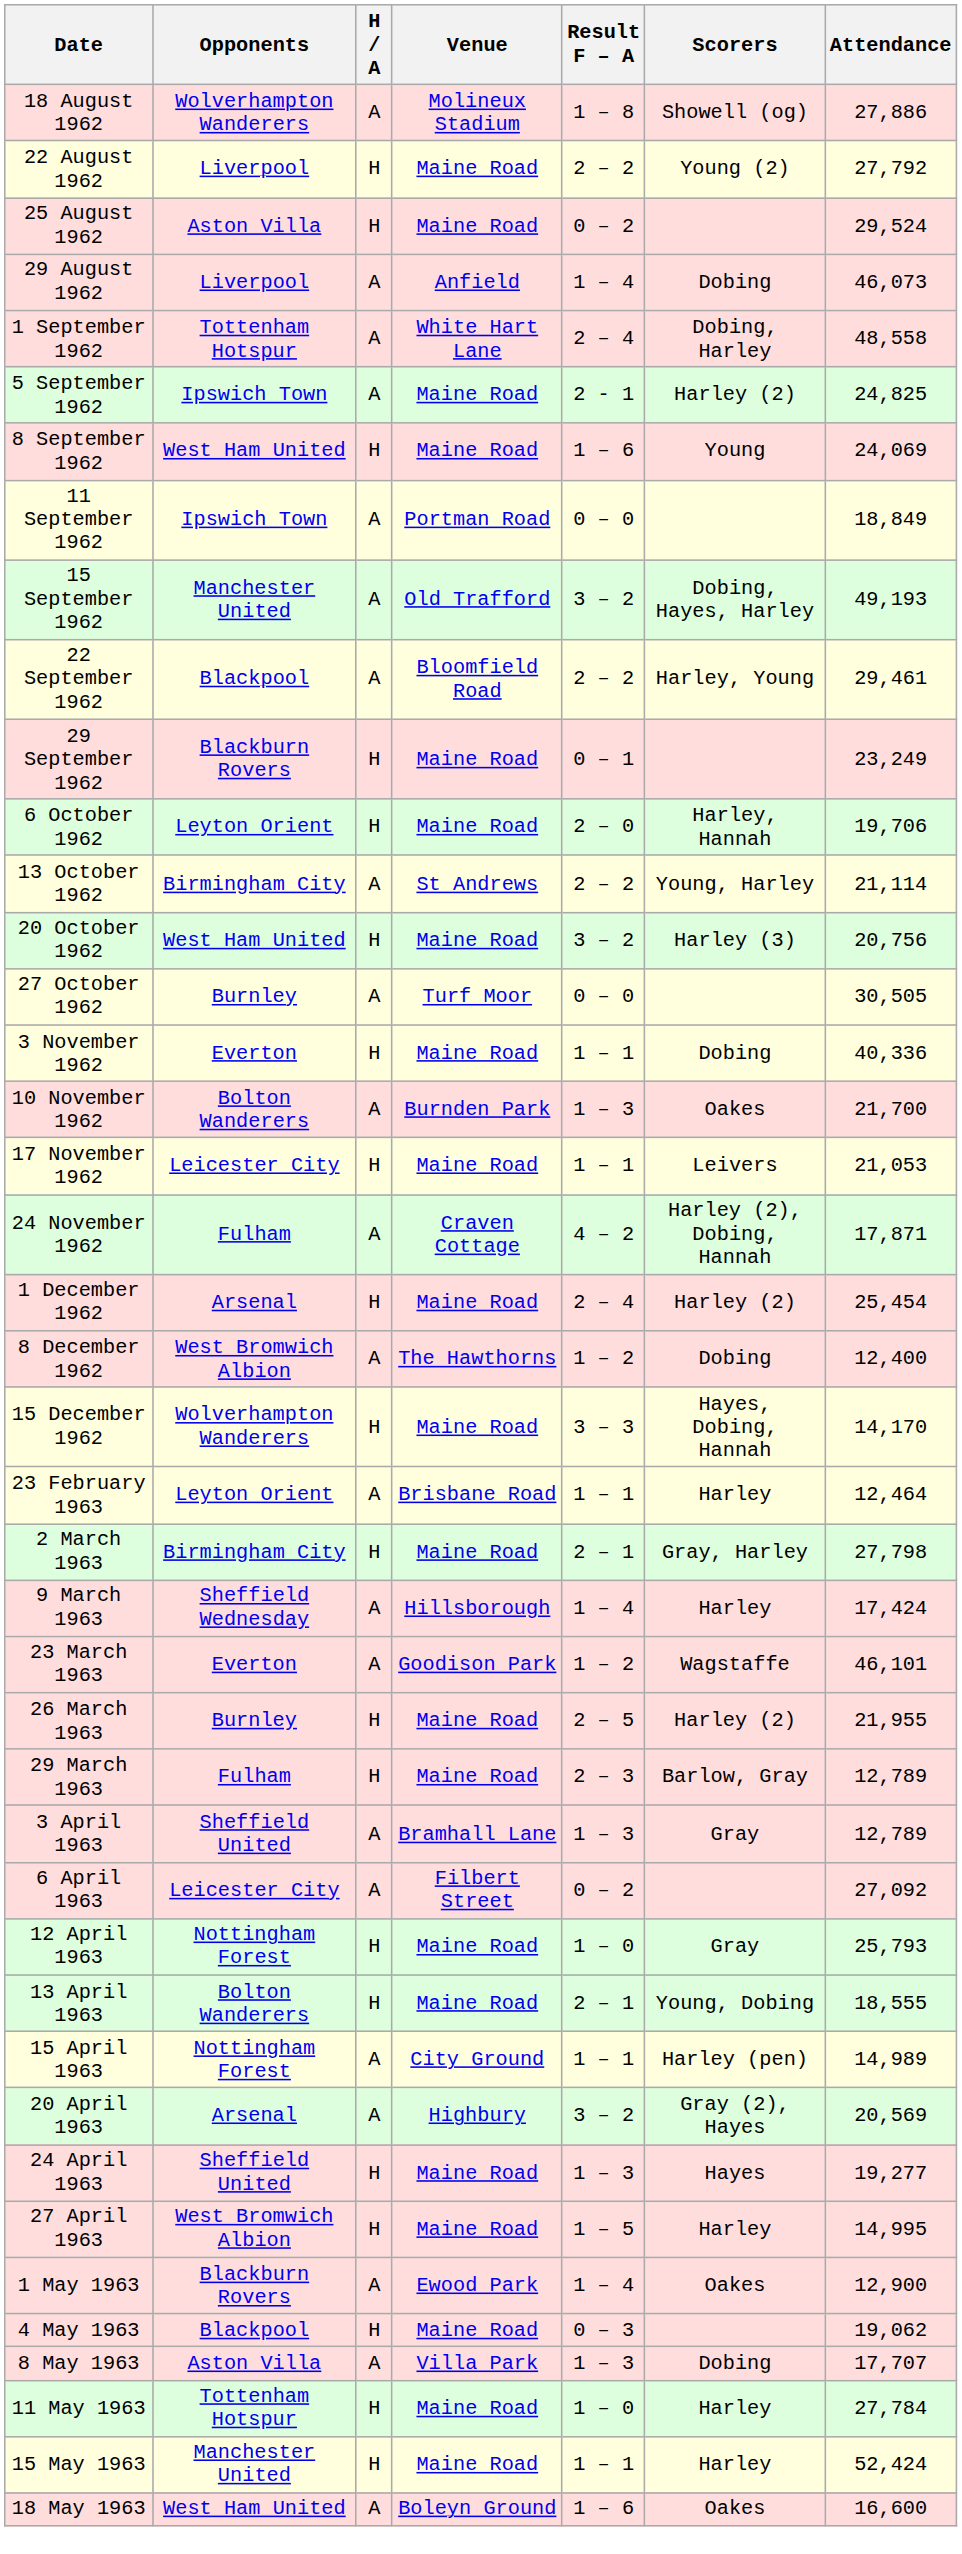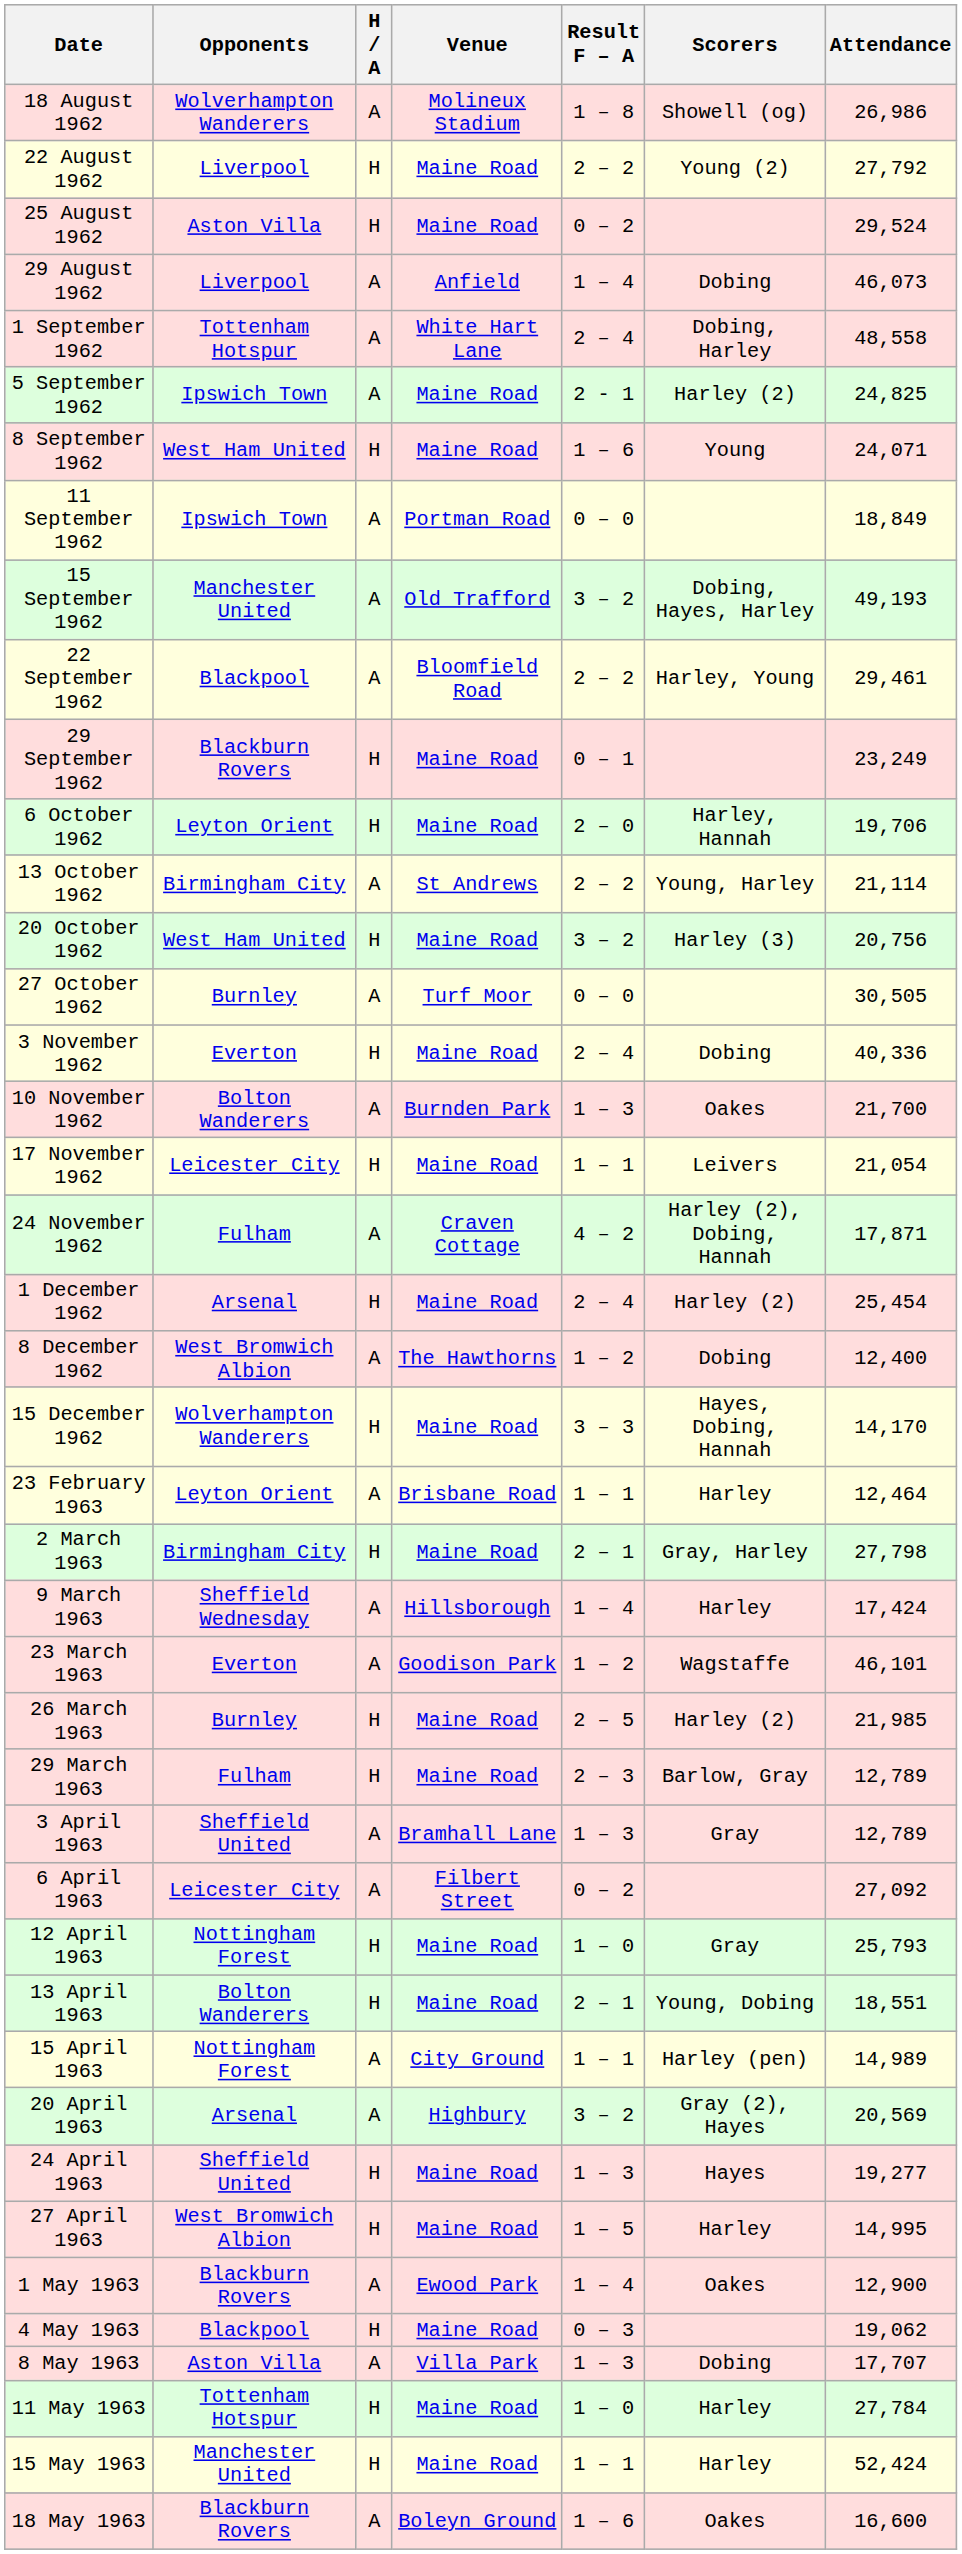18 August 1962 | Attendance: 27,886 -> 26,986
8 September 1962 | Attendance: 24,069 -> 24,071
3 November 1962 | Result F – A: 1 – 1 -> 2 – 4
17 November 1962 | Attendance: 21,053 -> 21,054
26 March 1963 | Attendance: 21,955 -> 21,985
13 April 1963 | Attendance: 18,555 -> 18,551
18 May 1963 | Opponents: West Ham United -> Blackburn Rovers
